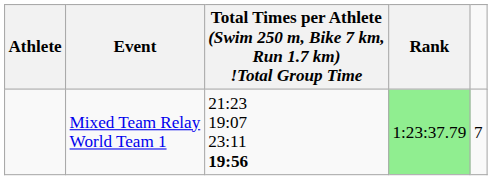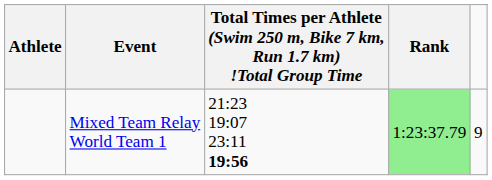Mixed Team Relay World Team 1 | column 5: 7 -> 9
